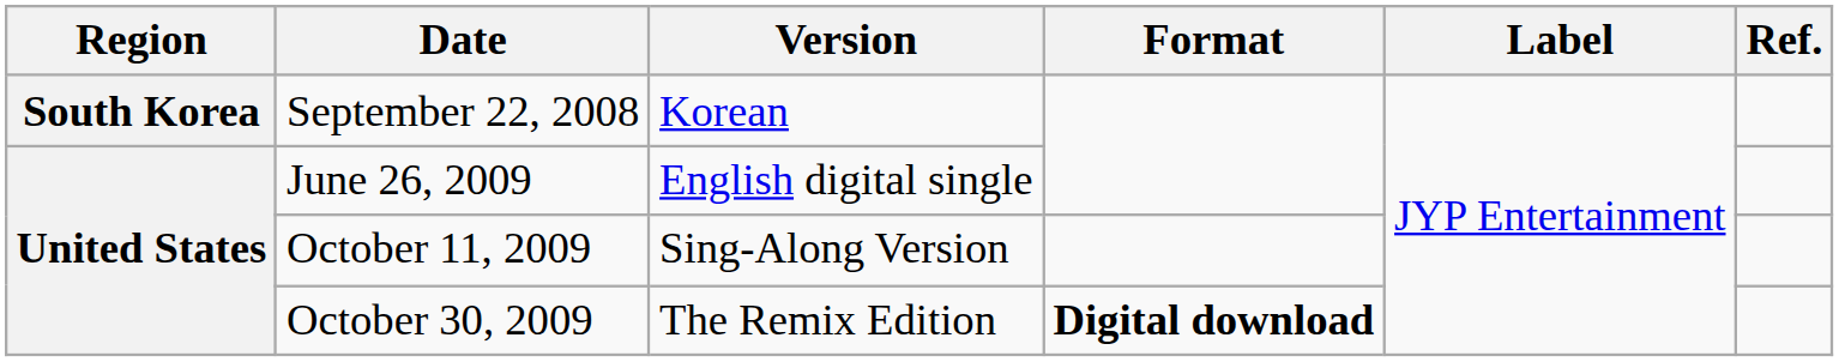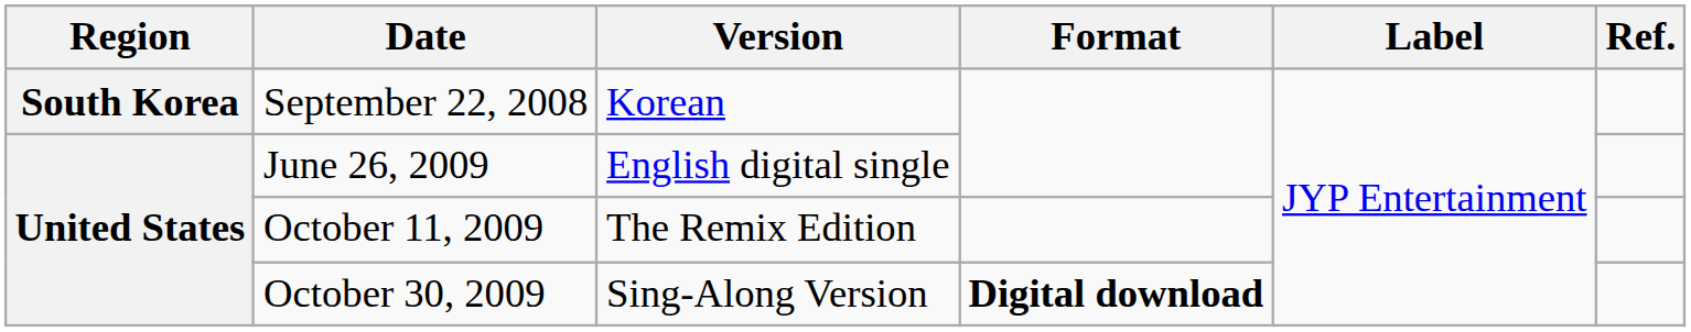October 11, 2009 | Version: Sing-Along Version -> The Remix Edition
October 30, 2009 | Version: The Remix Edition -> Sing-Along Version
